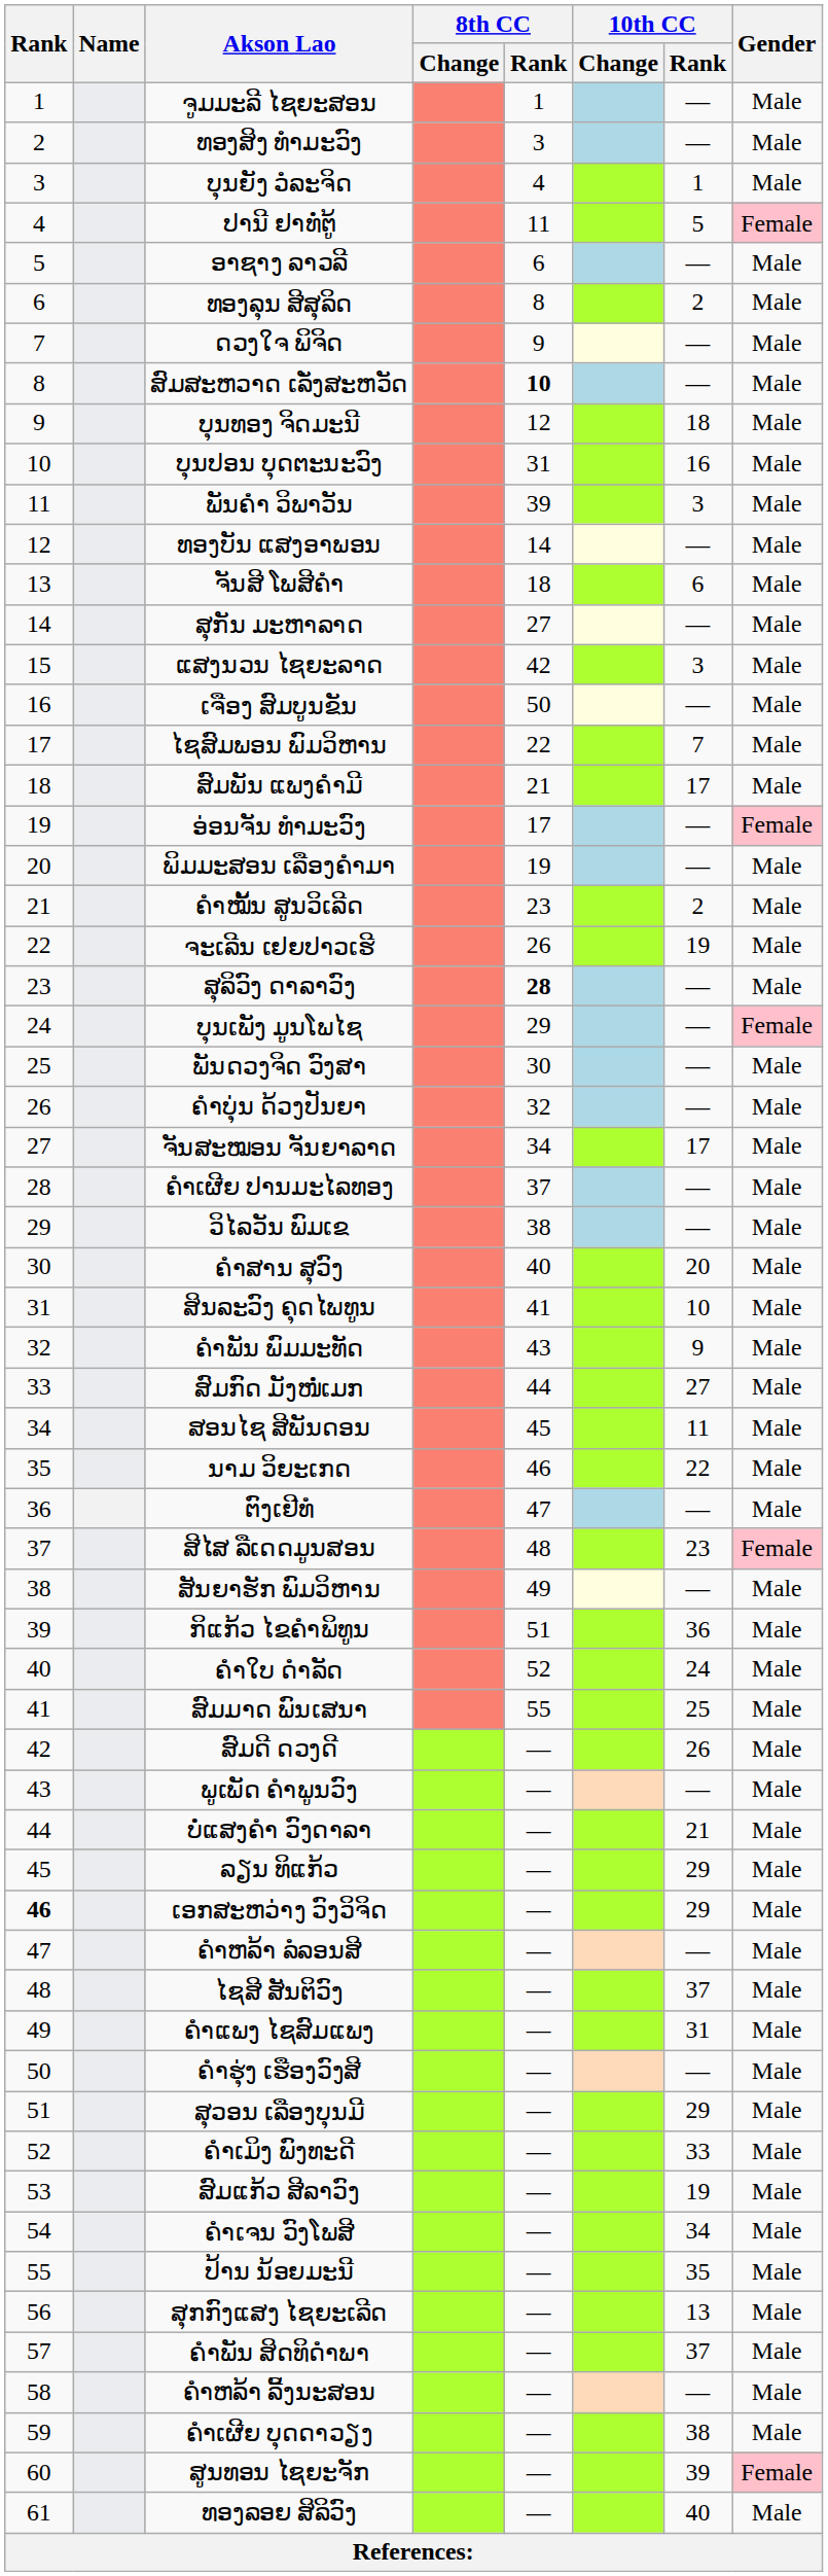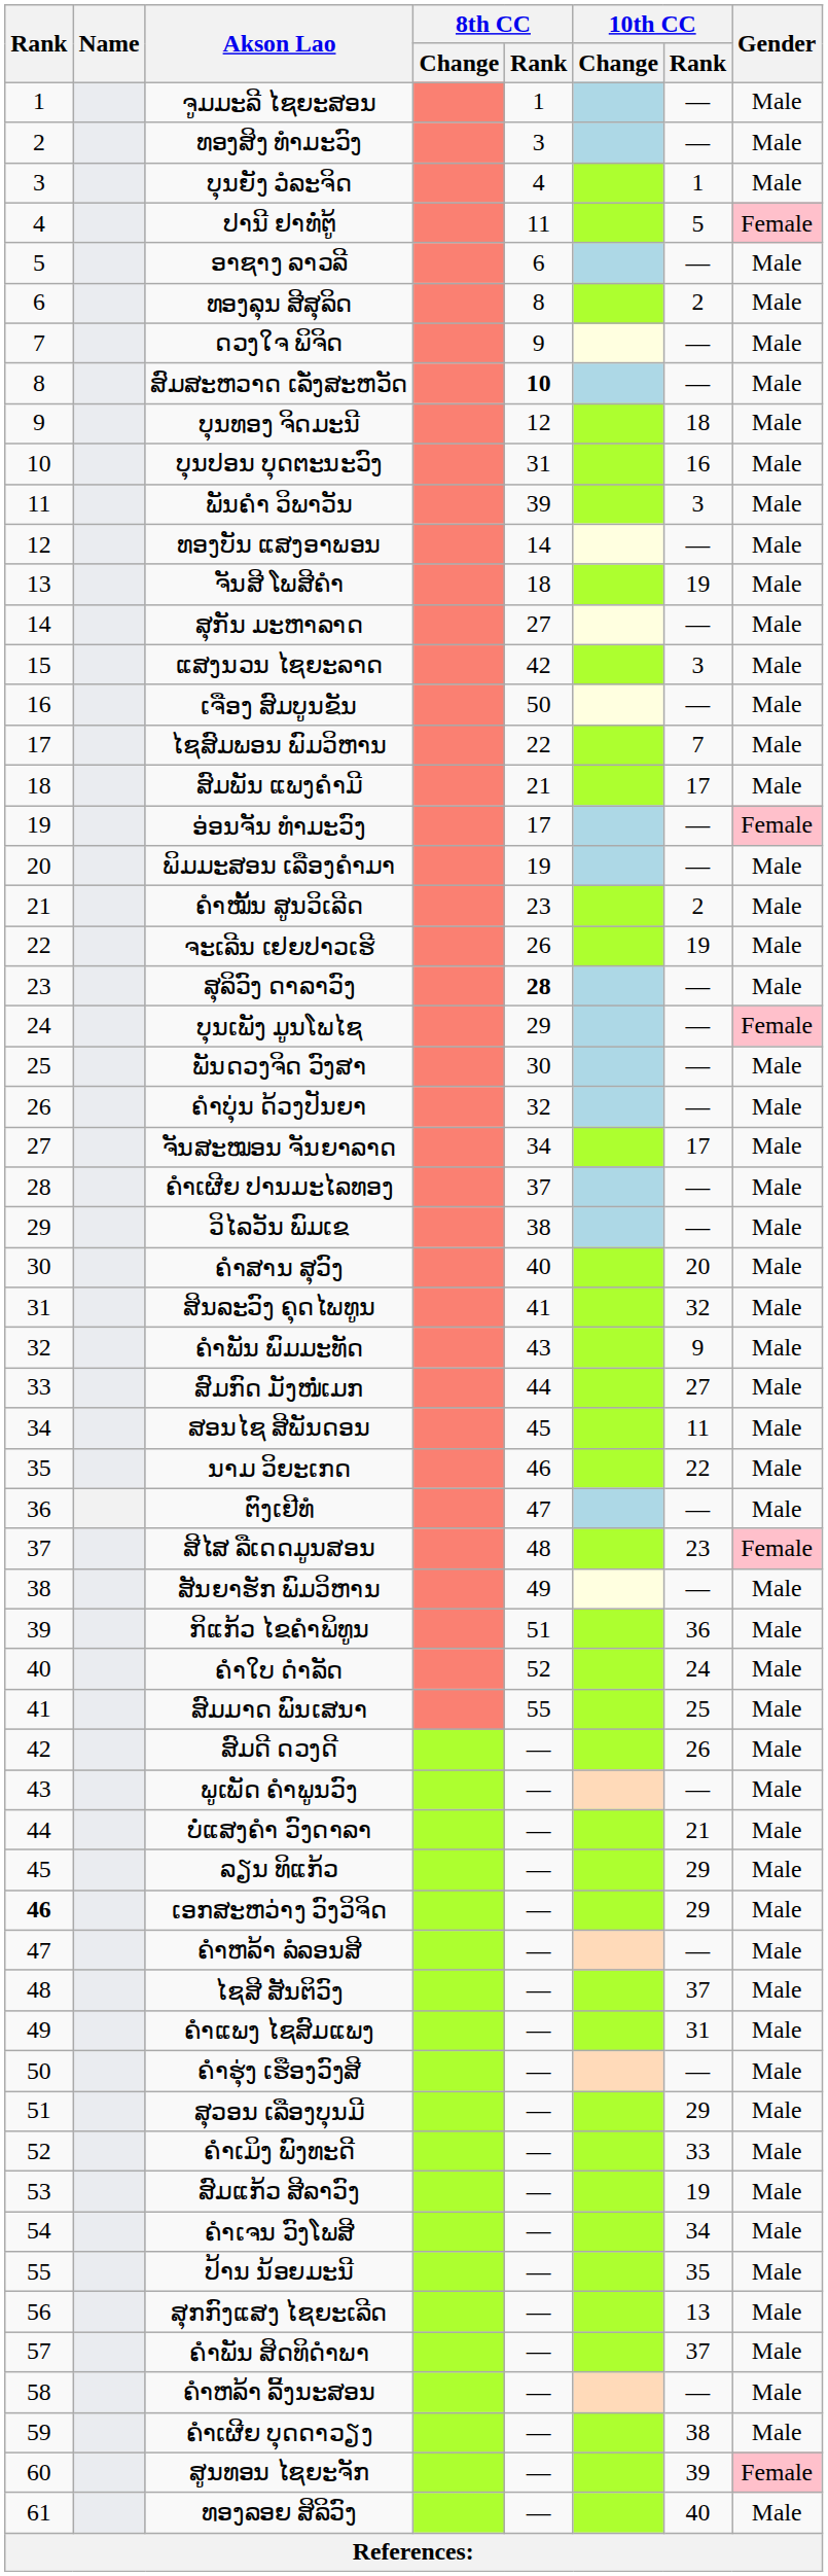ຈັນສີ ໂພສີຄຳ | 10th CC / Rank: 6 -> 19
ສິນລະວົງ ຄຸດໄພທູນ | 10th CC / Rank: 10 -> 32
